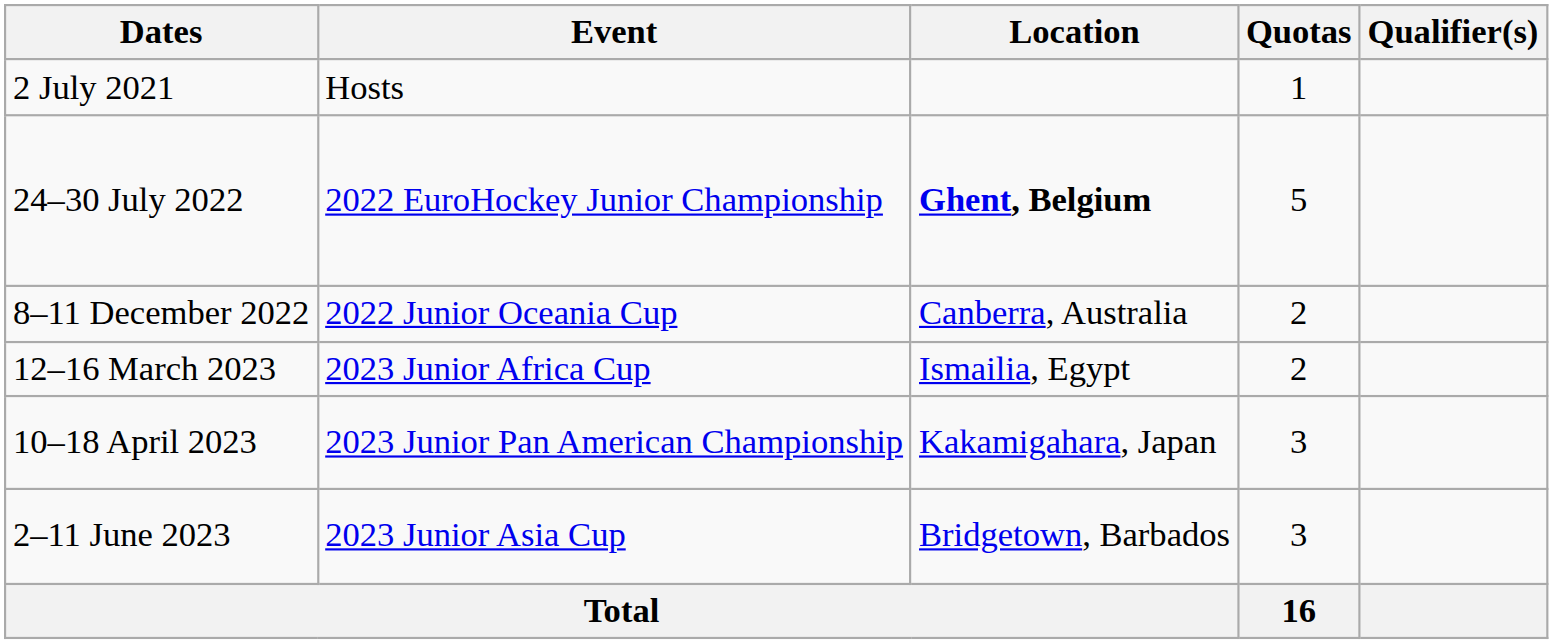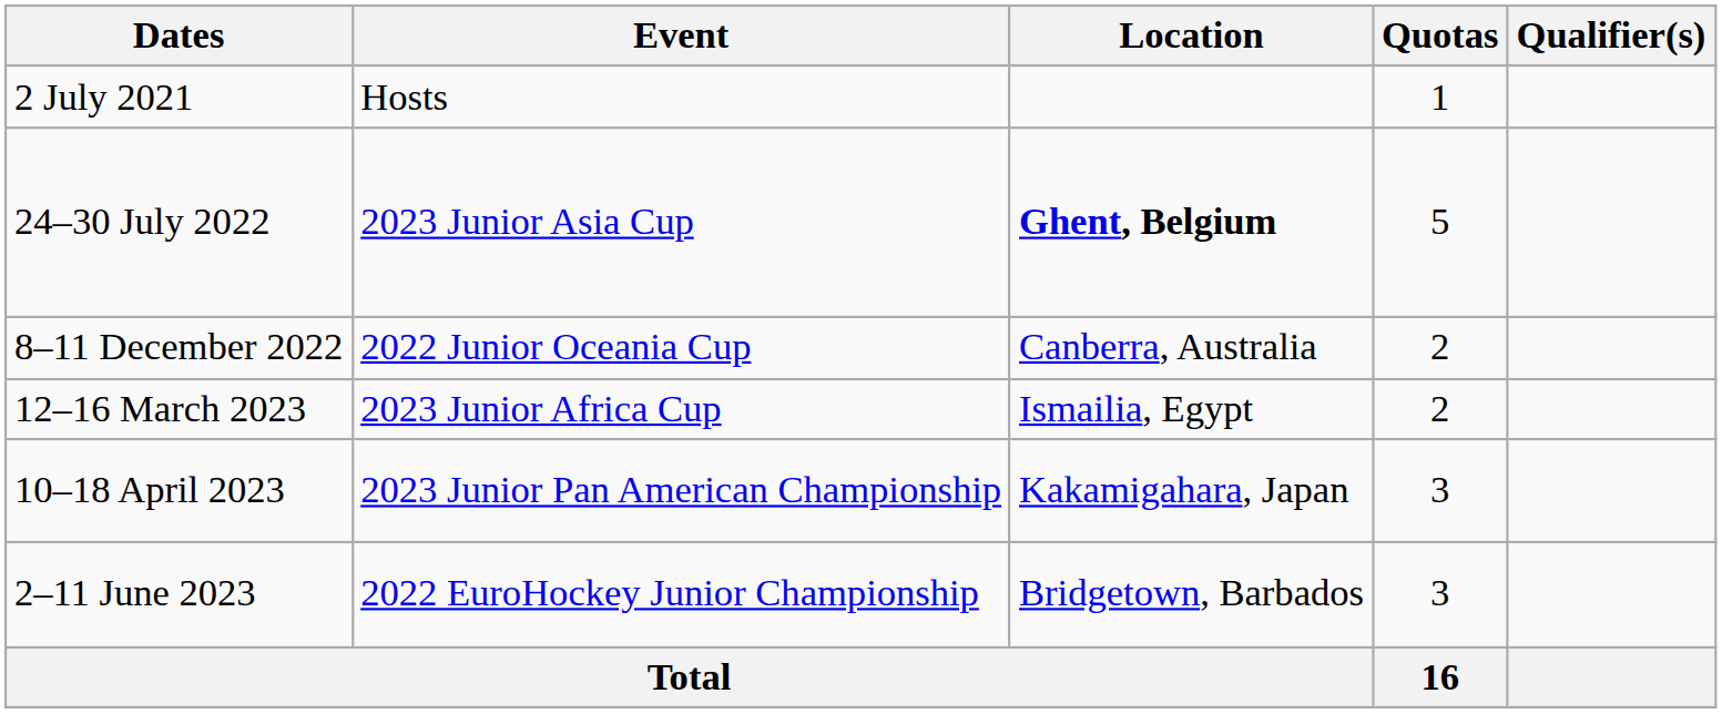24–30 July 2022 | Event: 2022 EuroHockey Junior Championship -> 2023 Junior Asia Cup
2–11 June 2023 | Event: 2023 Junior Asia Cup -> 2022 EuroHockey Junior Championship
